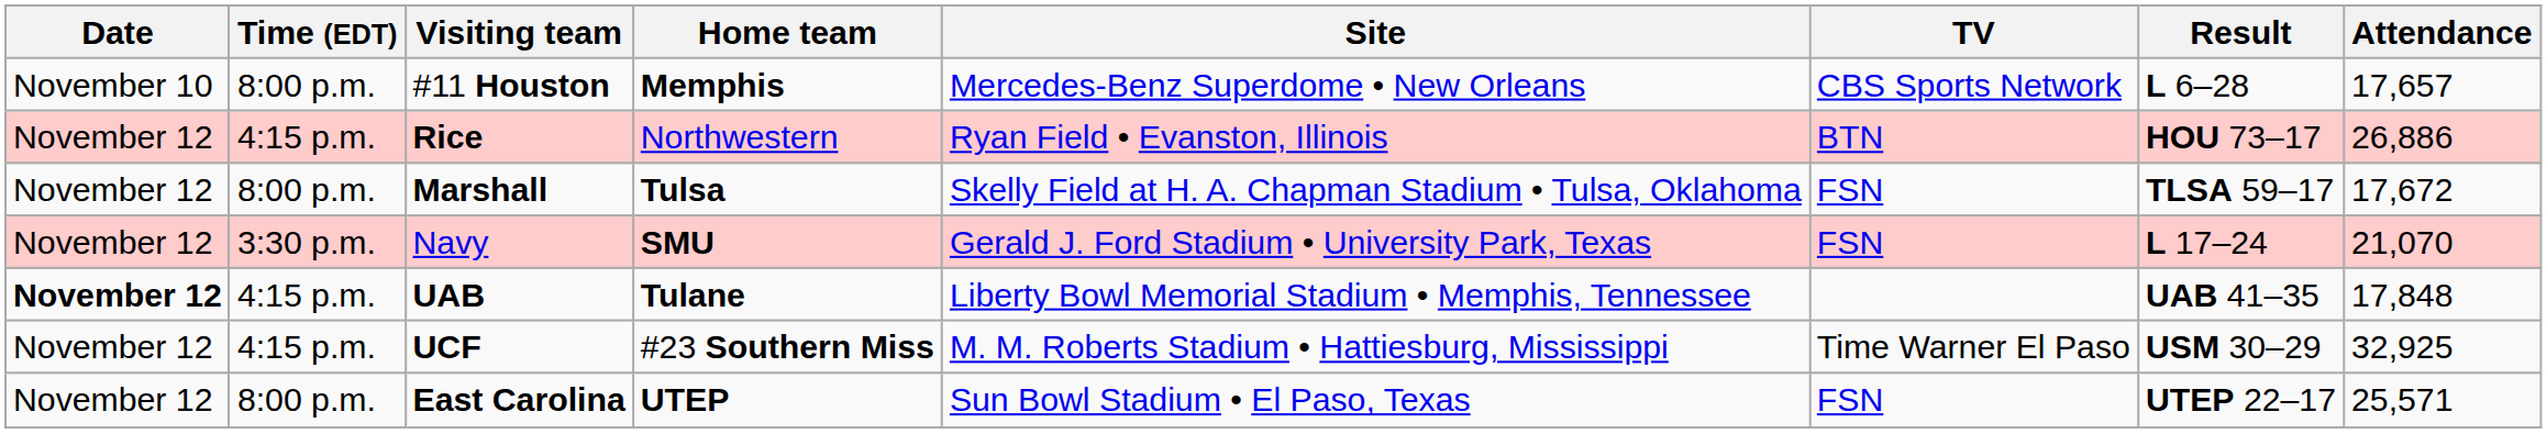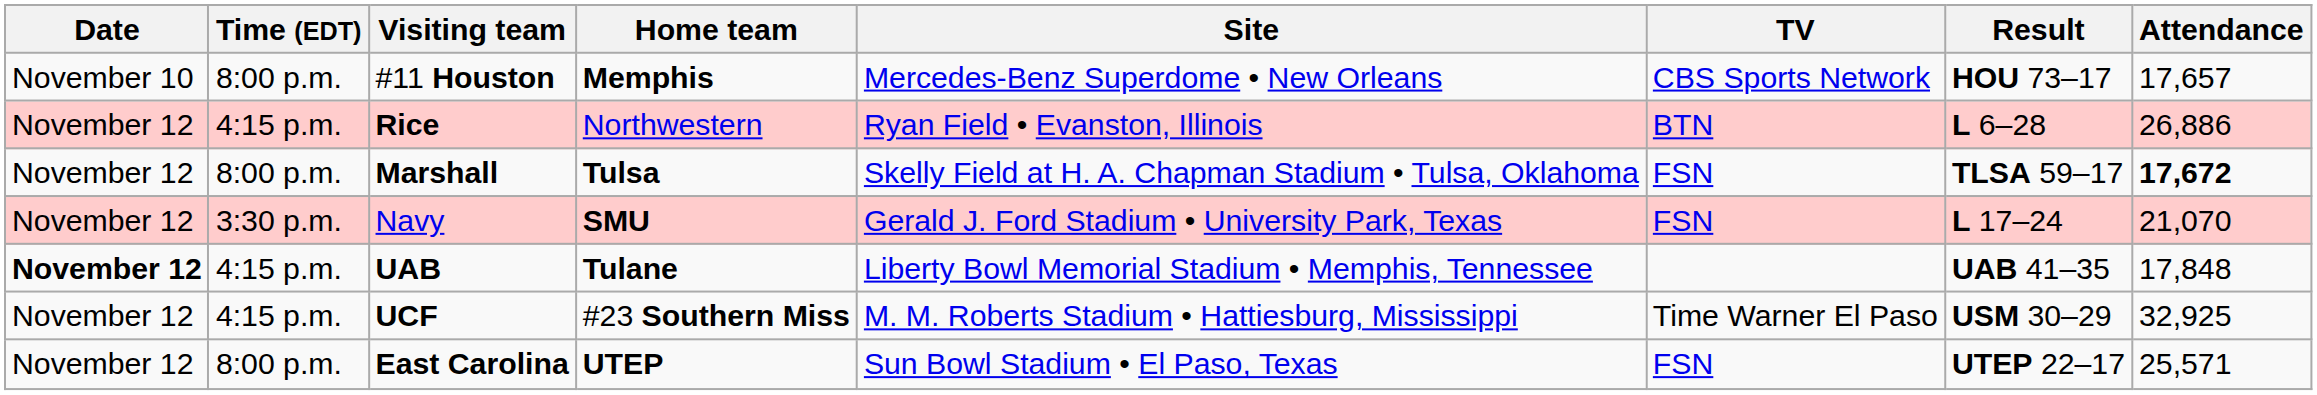#11 Houston | Result: L 6–28 -> HOU 73–17
Rice | Result: HOU 73–17 -> L 6–28
Marshall | Attendance: normal -> bold
